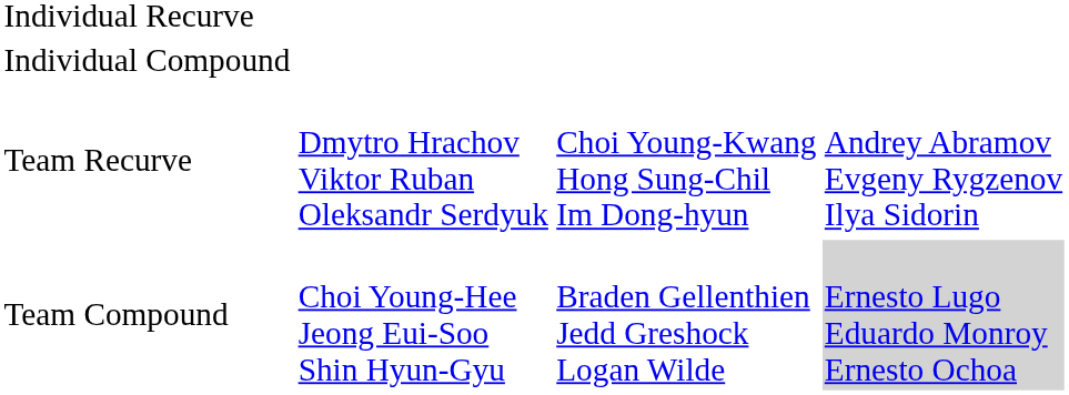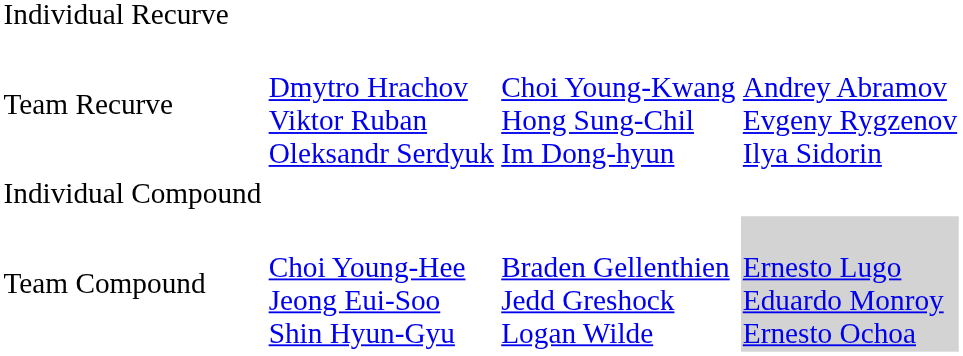rows swapped: Team Recurve <-> Individual Compound
